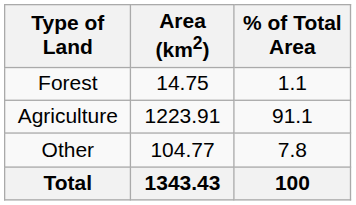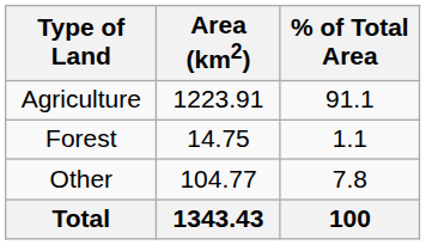rows swapped: Agriculture <-> Forest
